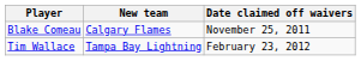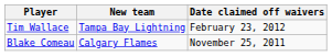rows swapped: Blake Comeau <-> Tim Wallace
